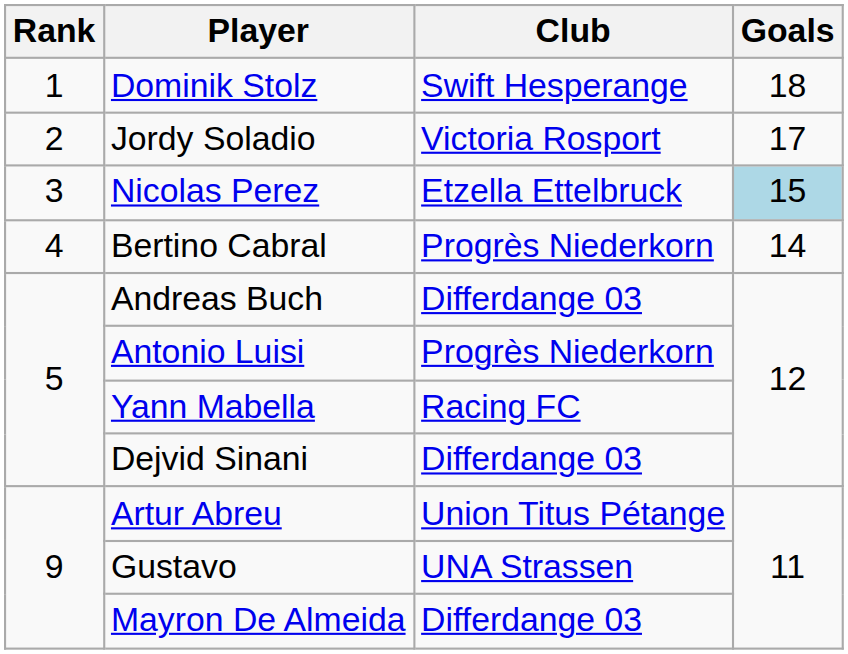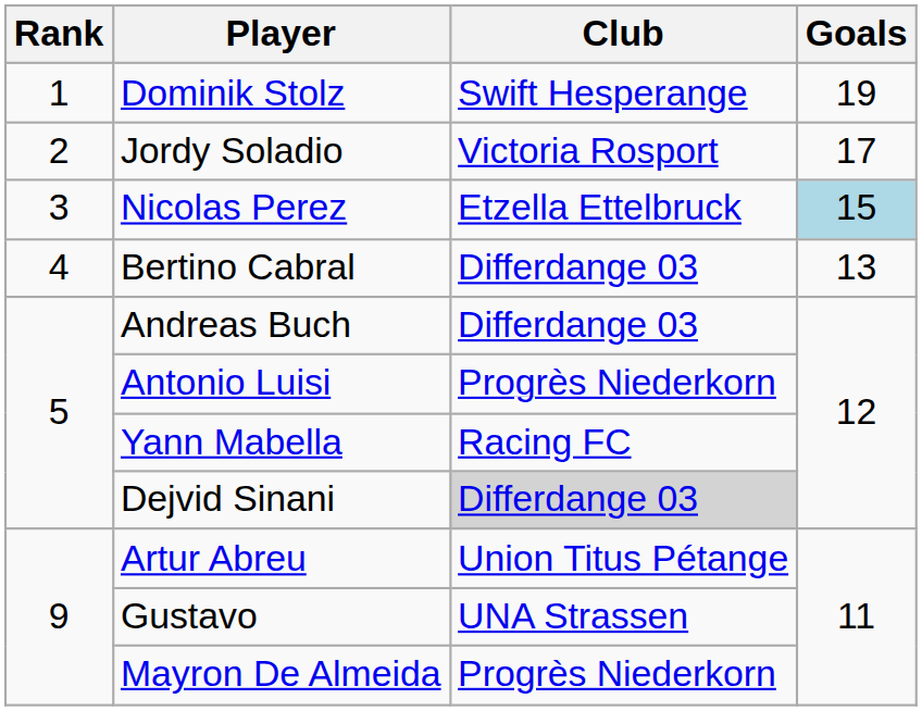Dominik Stolz | Goals: 18 -> 19
Bertino Cabral | Club: Progrès Niederkorn -> Differdange 03
Bertino Cabral | Goals: 14 -> 13
Dejvid Sinani | Club: no background -> lightgrey background
Mayron De Almeida | Club: Differdange 03 -> Progrès Niederkorn
